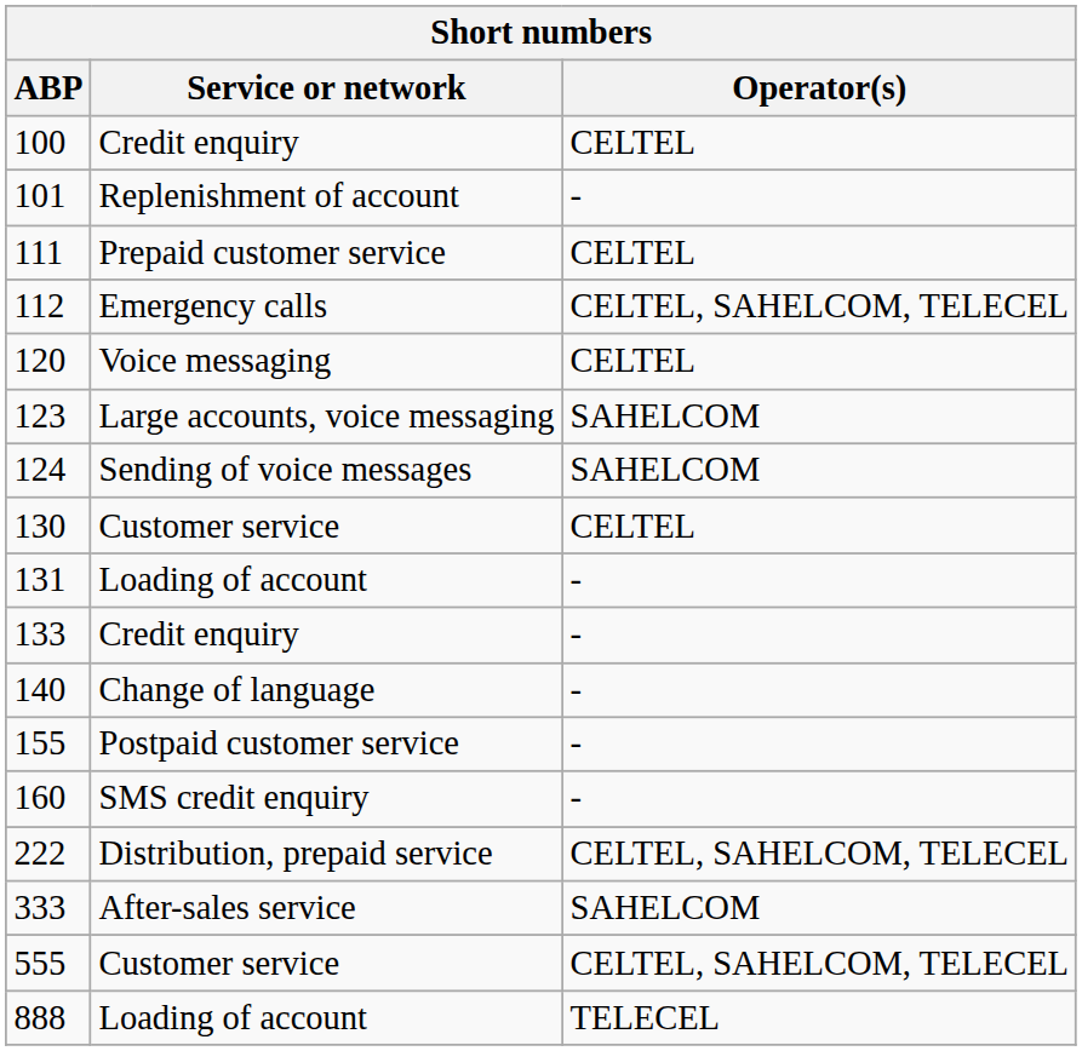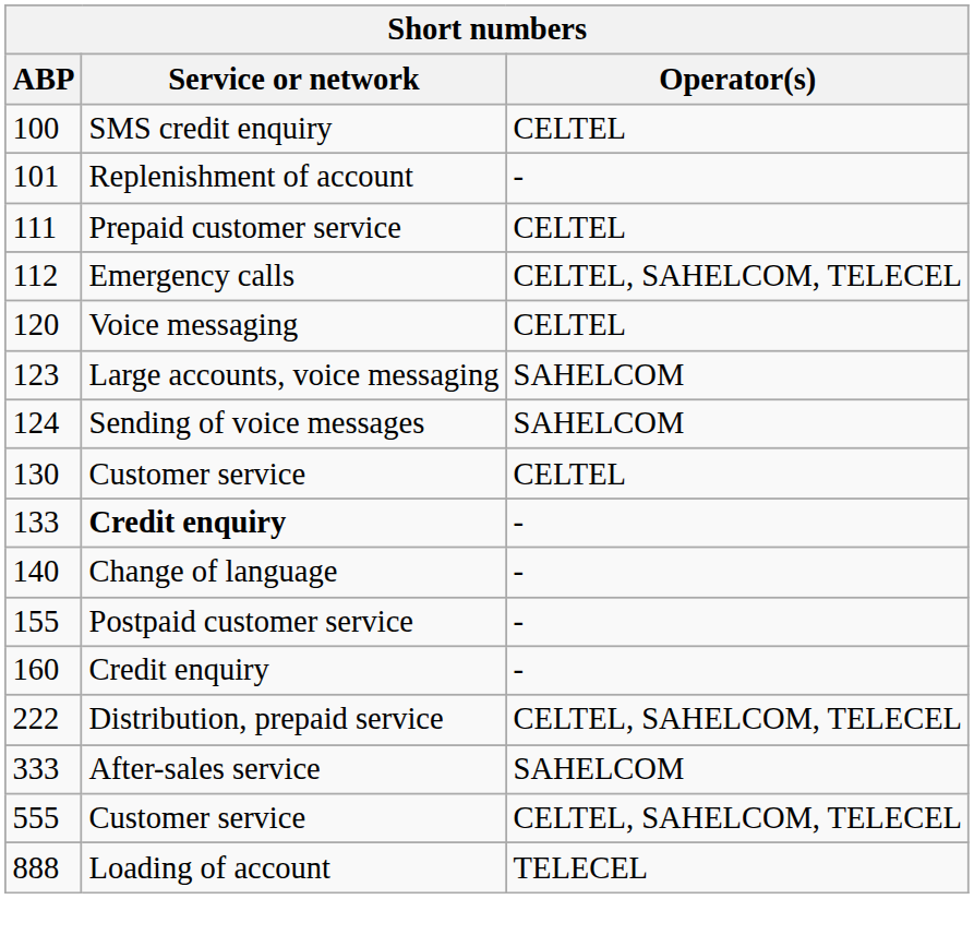100 | Service or network: Credit enquiry -> SMS credit enquiry
- row: 131 | Loading of account | -
133 | Service or network: normal -> bold
160 | Service or network: SMS credit enquiry -> Credit enquiry
